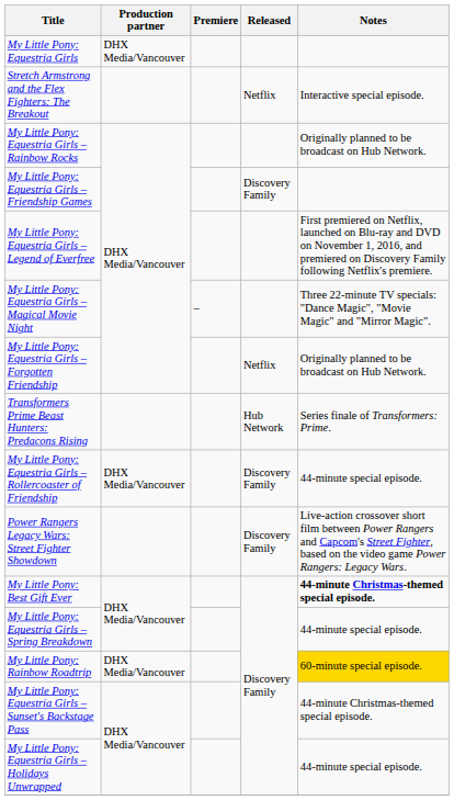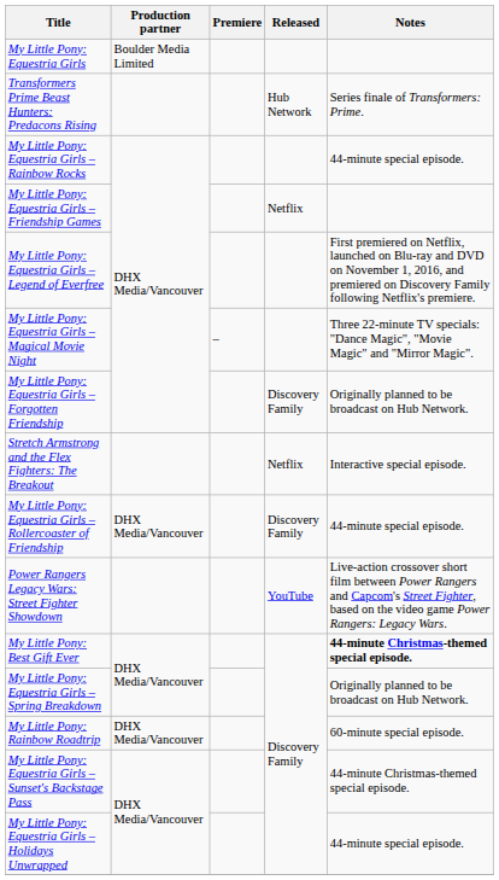My Little Pony: Equestria Girls | Production partner: DHX Media/Vancouver -> Boulder Media Limited
rows swapped: Transformers Prime Beast Hunters: Predacons Rising <-> Stretch Armstrong and the Flex Fighters: The Breakout
My Little Pony: Equestria Girls – Rainbow Rocks | Notes: Originally planned to be broadcast on Hub Network. -> 44-minute special episode.
My Little Pony: Equestria Girls – Friendship Games | Released: Discovery Family -> Netflix
My Little Pony: Equestria Girls – Forgotten Friendship | Released: Netflix -> Discovery Family
Power Rangers Legacy Wars: Street Fighter Showdown | Released: Discovery Family -> YouTube
My Little Pony: Equestria Girls – Spring Breakdown | Notes: 44-minute special episode. -> Originally planned to be broadcast on Hub Network.
My Little Pony: Rainbow Roadtrip | Notes: gold background -> no background
